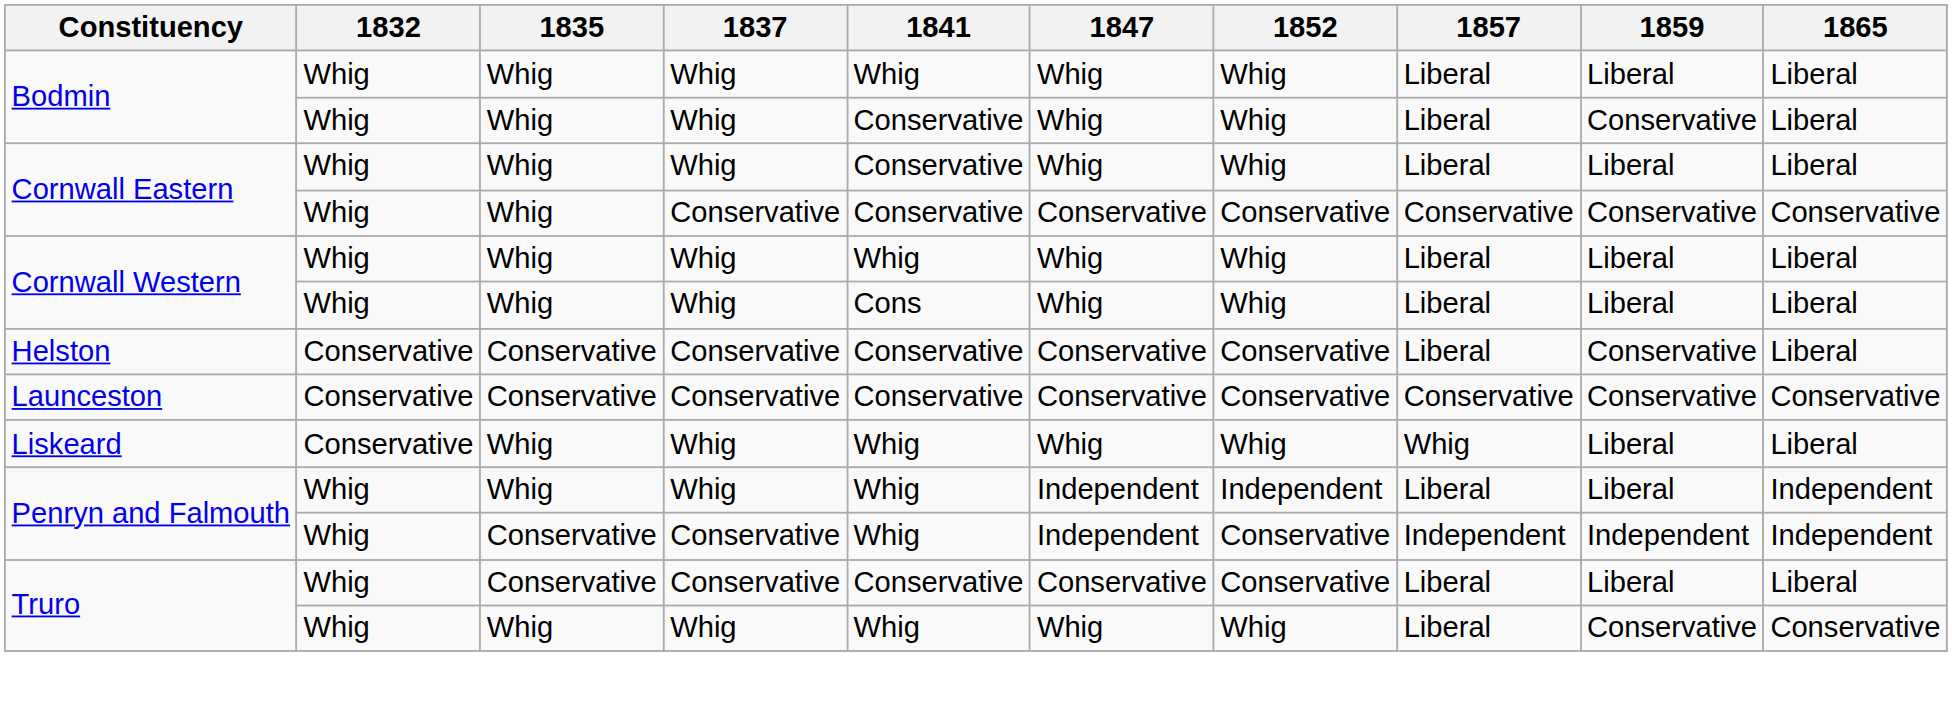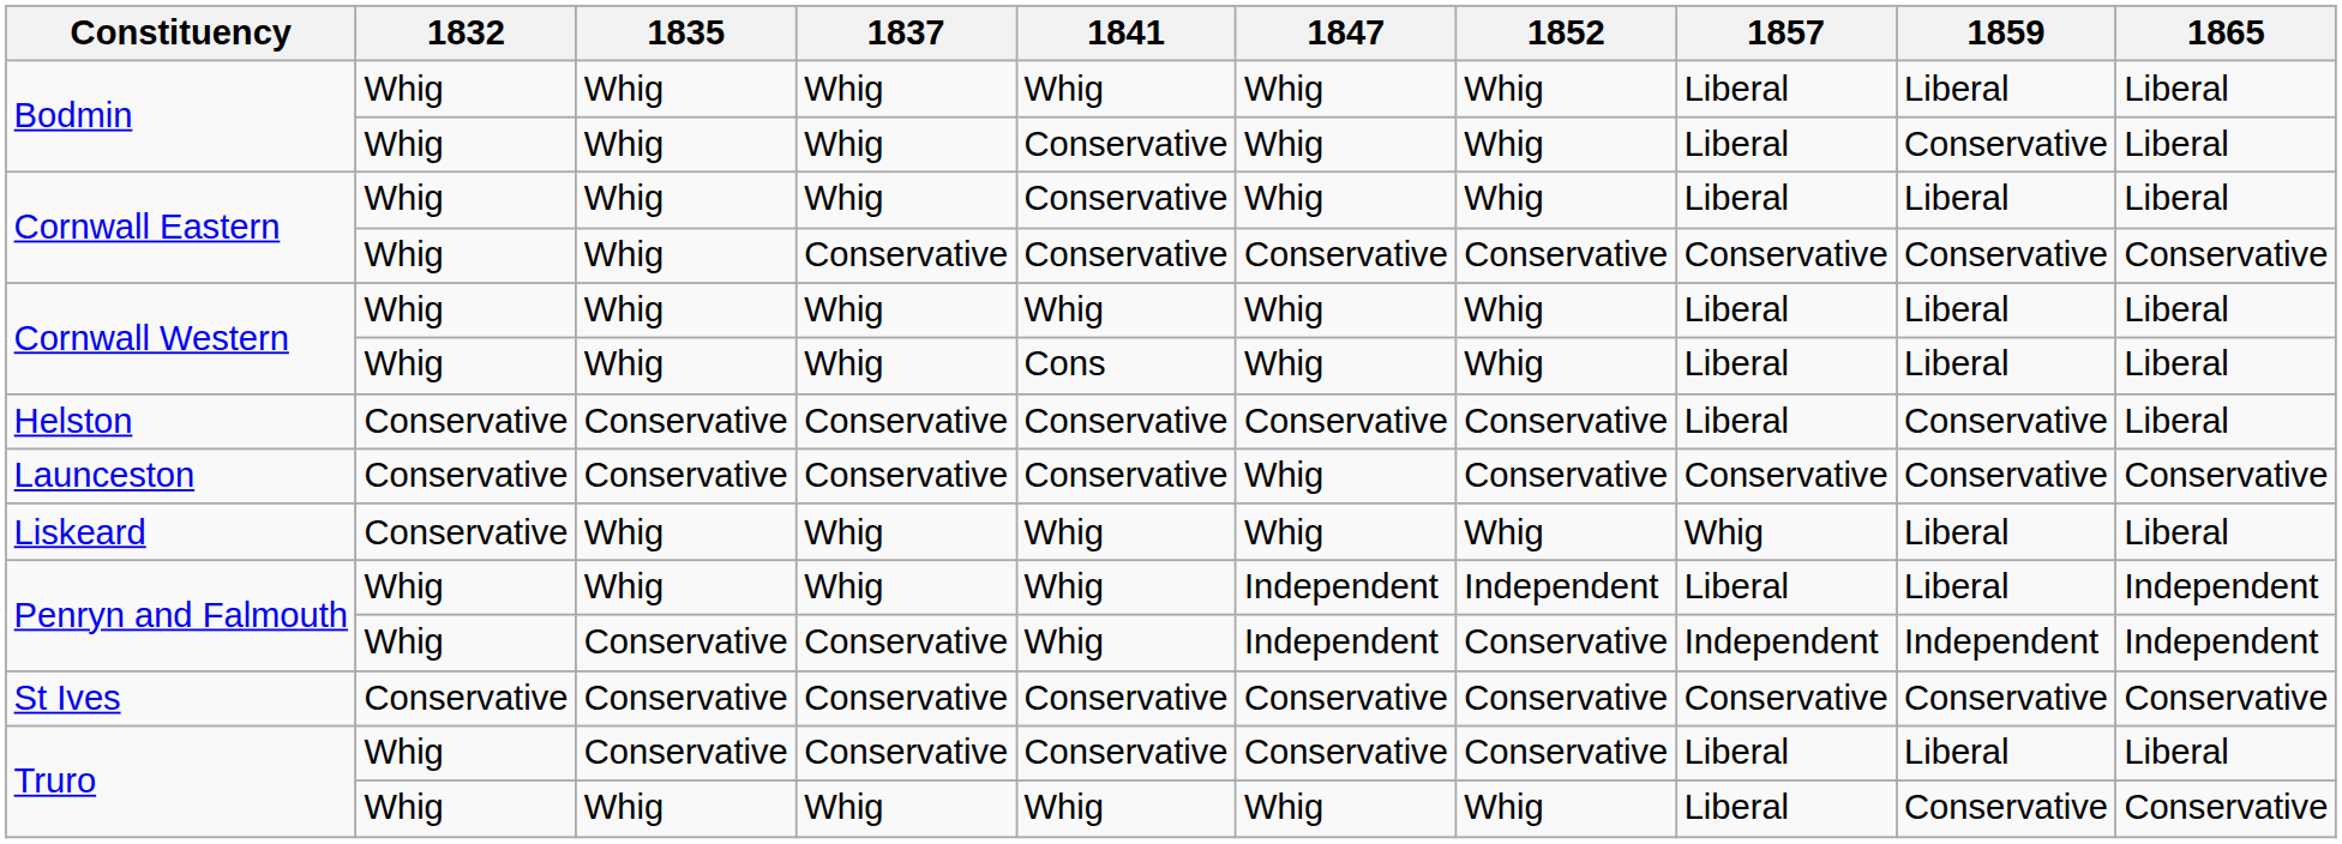Launceston | 1847: Conservative -> Whig
+ row: St Ives | Conservative | Conservative | Conservative | Conservative | Conservative | Conservative | Conservative | Conservative | Conservative
